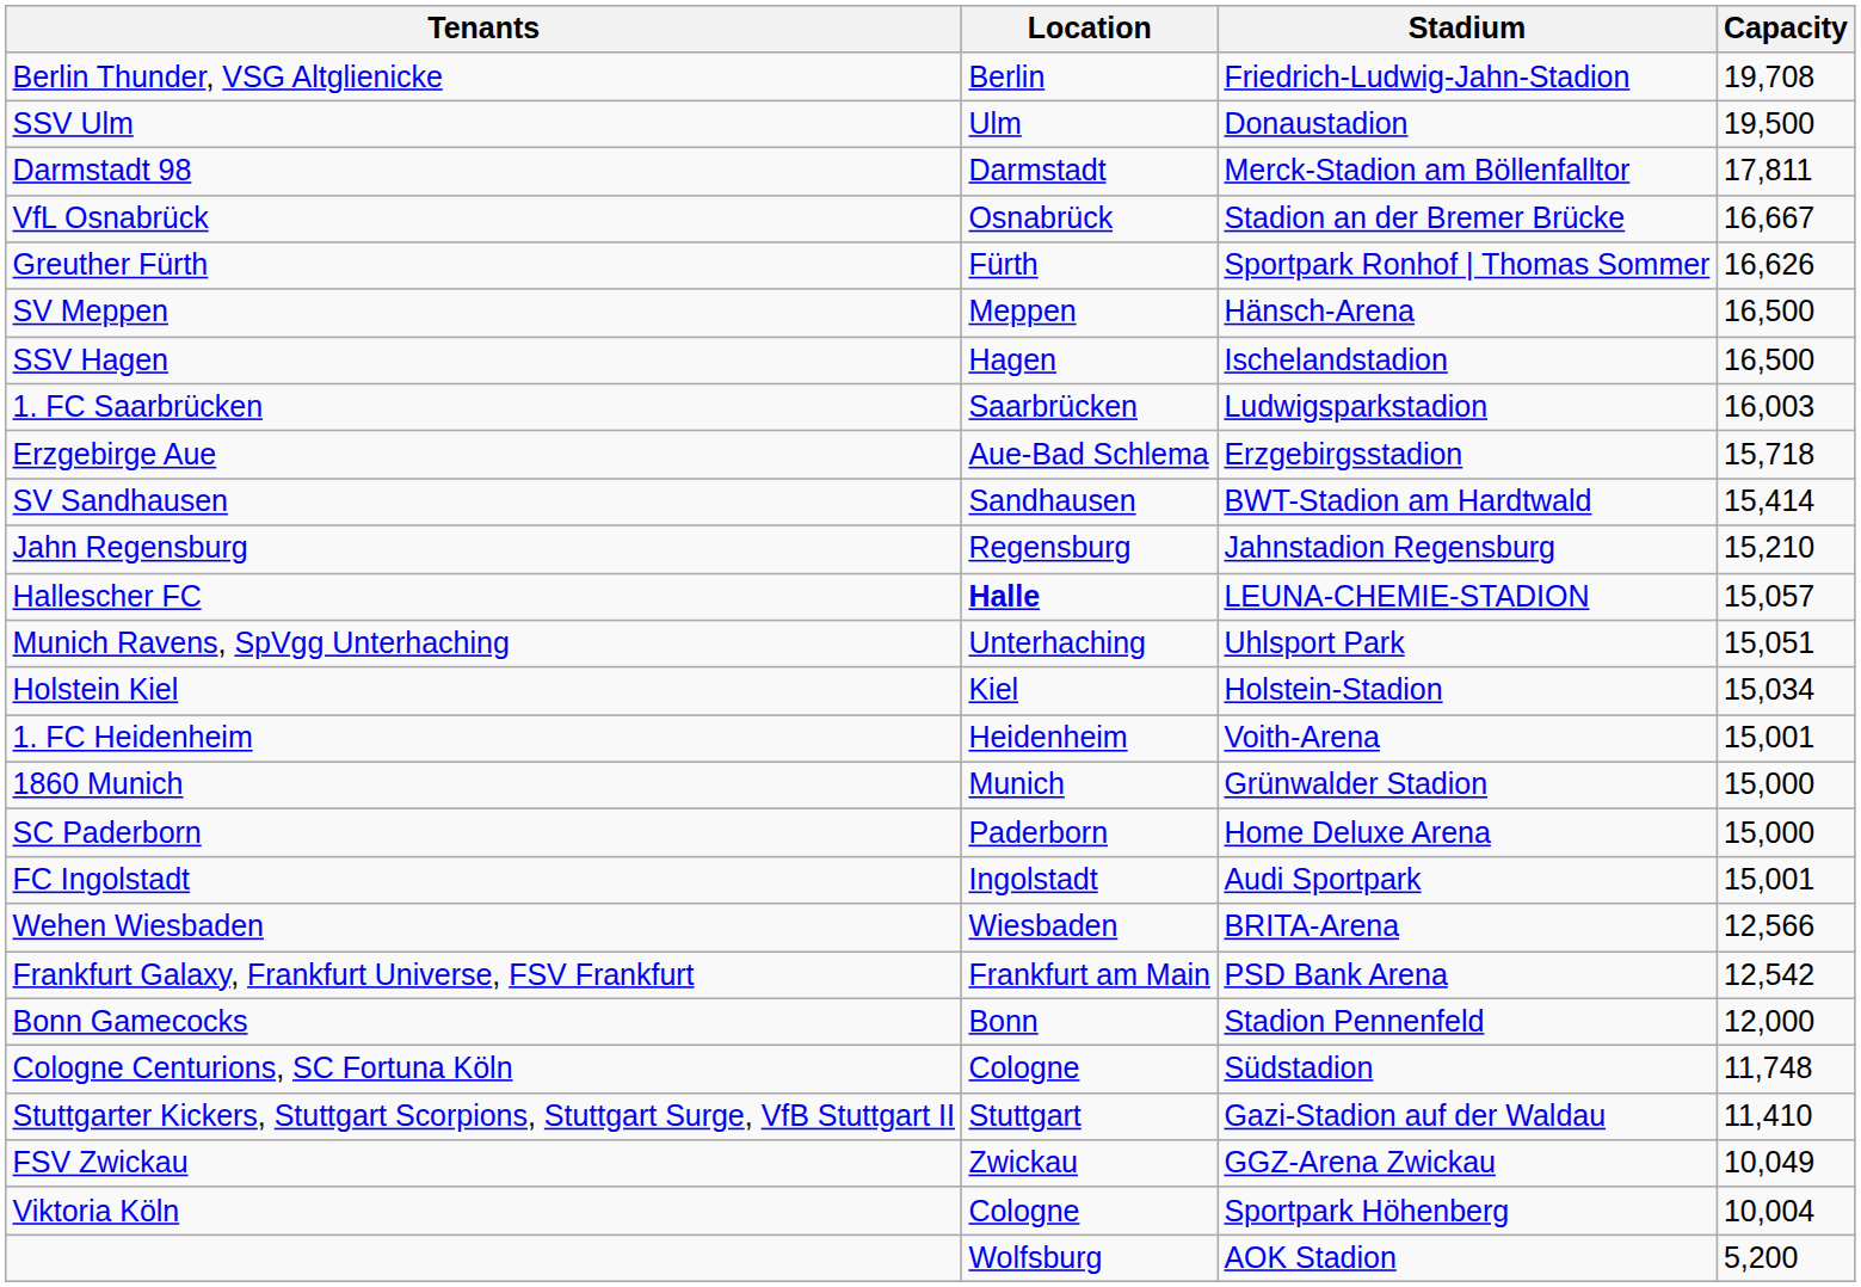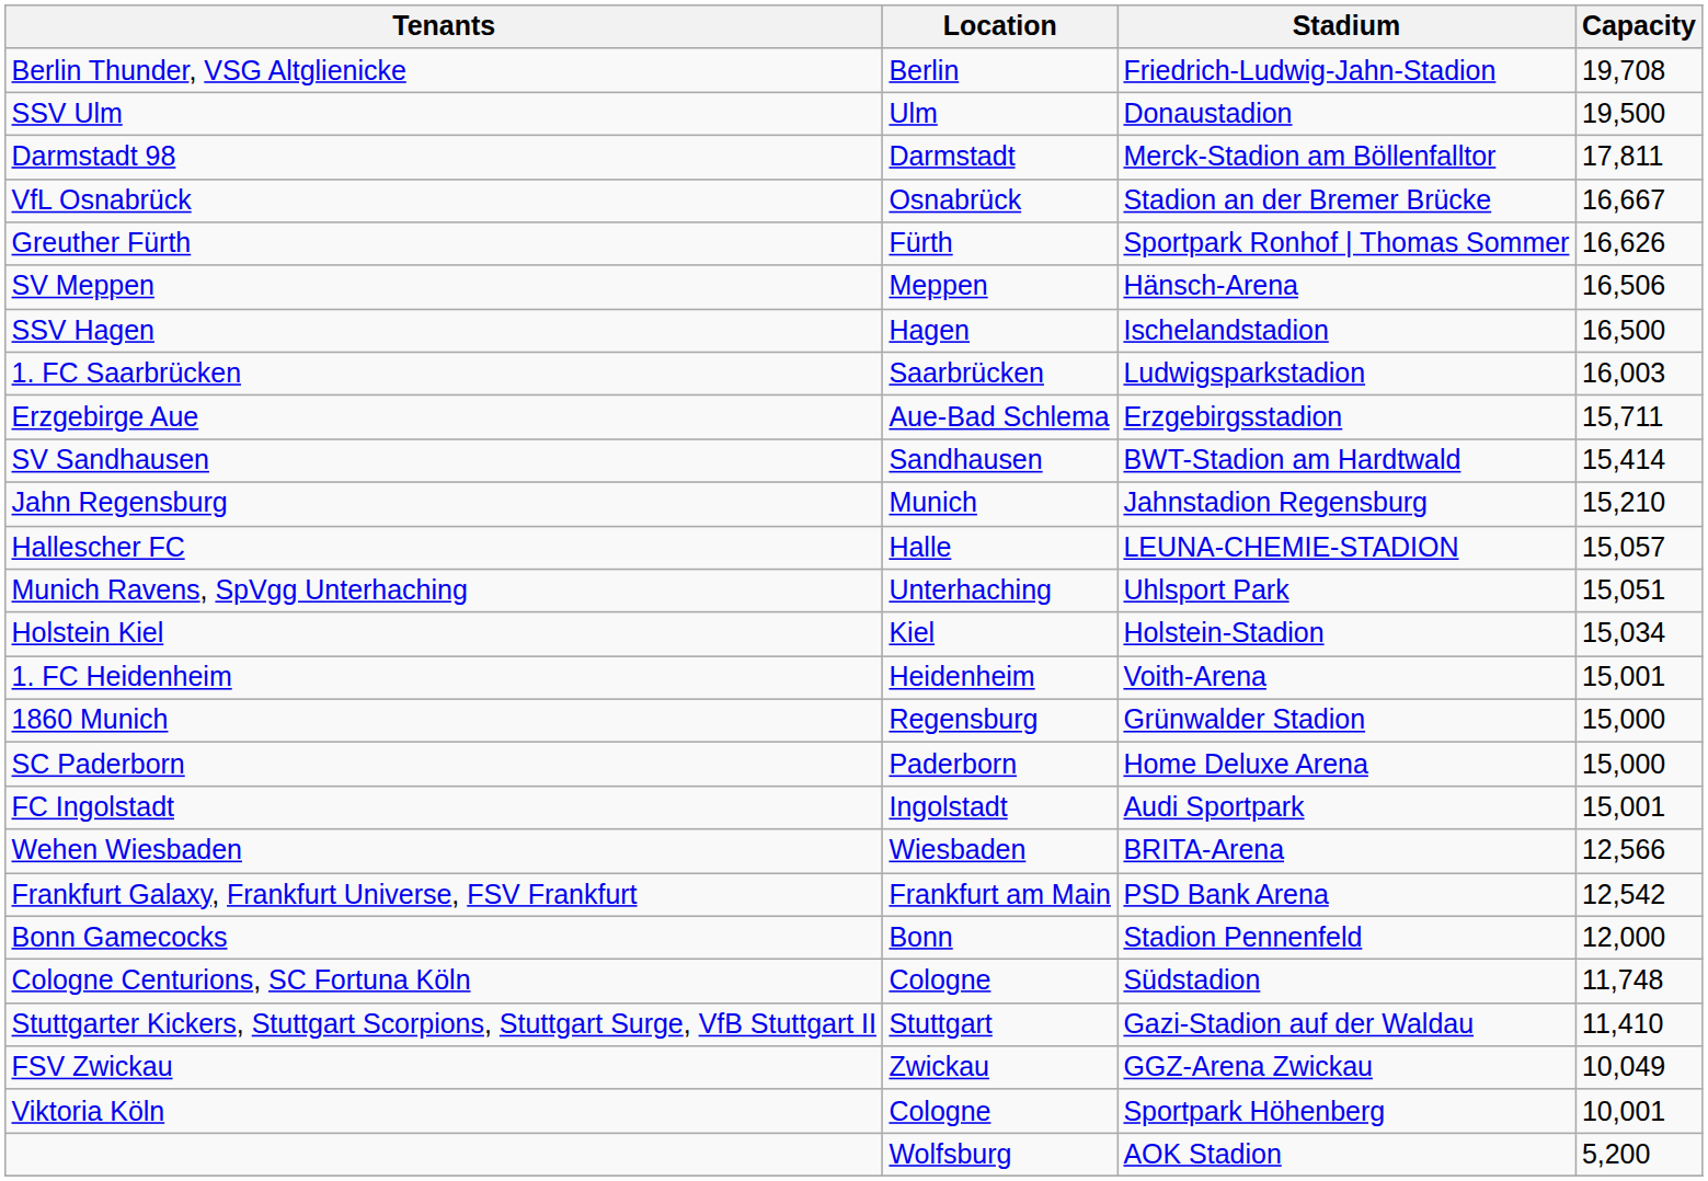SV Meppen | Capacity: 16,500 -> 16,506
Erzgebirge Aue | Capacity: 15,718 -> 15,711
Jahn Regensburg | Location: Regensburg -> Munich
Hallescher FC | Location: bold -> normal
1860 Munich | Location: Munich -> Regensburg
Viktoria Köln | Capacity: 10,004 -> 10,001
